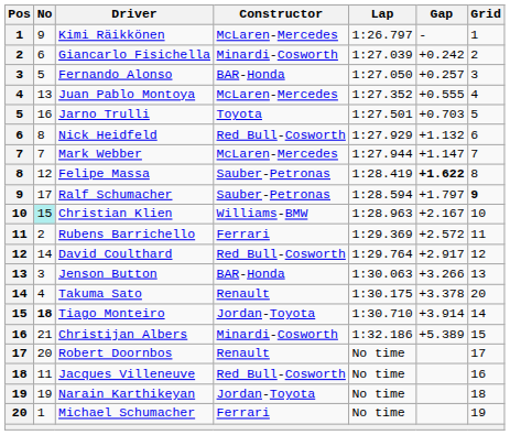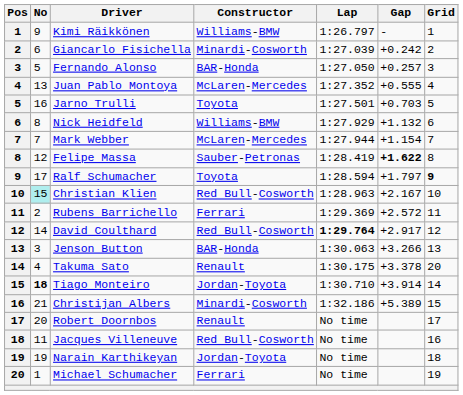Kimi Räikkönen | Constructor: McLaren-Mercedes -> Williams-BMW
Nick Heidfeld | Constructor: Red Bull-Cosworth -> Williams-BMW
Mark Webber | Gap: +1.147 -> +1.154
Ralf Schumacher | Constructor: Sauber-Petronas -> Toyota
Christian Klien | Constructor: Williams-BMW -> Red Bull-Cosworth
David Coulthard | Lap: normal -> bold
